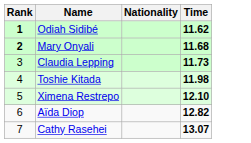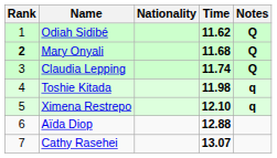+ column: Notes | Q | Q | Q | q | q
Odiah Sidibé | Rank: bold -> normal
Claudia Lepping | Time: 11.73 -> 11.74
Aïda Diop | Time: 12.82 -> 12.88
